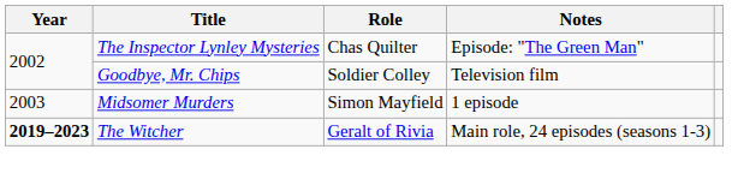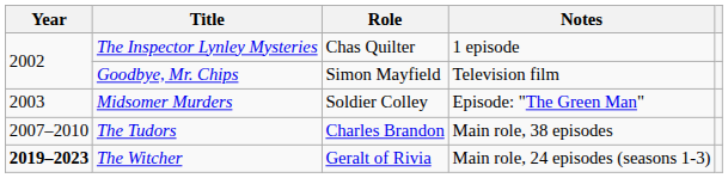The Inspector Lynley Mysteries | Notes: Episode: "The Green Man" -> 1 episode
Goodbye, Mr. Chips | Role: Soldier Colley -> Simon Mayfield
Midsomer Murders | Role: Simon Mayfield -> Soldier Colley
Midsomer Murders | Notes: 1 episode -> Episode: "The Green Man"
+ row: 2007–2010 | The Tudors | Charles Brandon | Main role, 38 episodes
